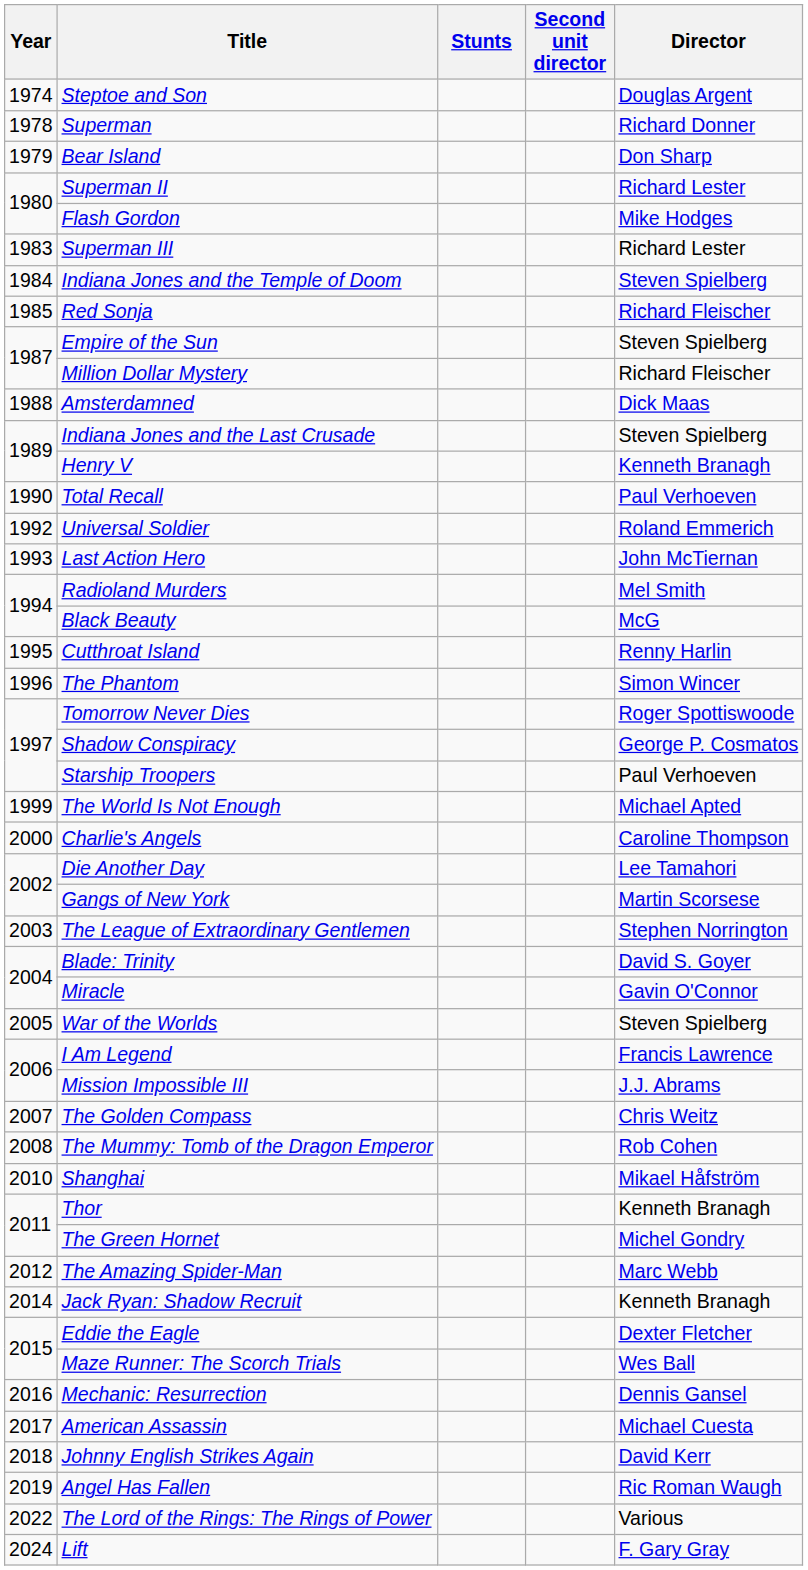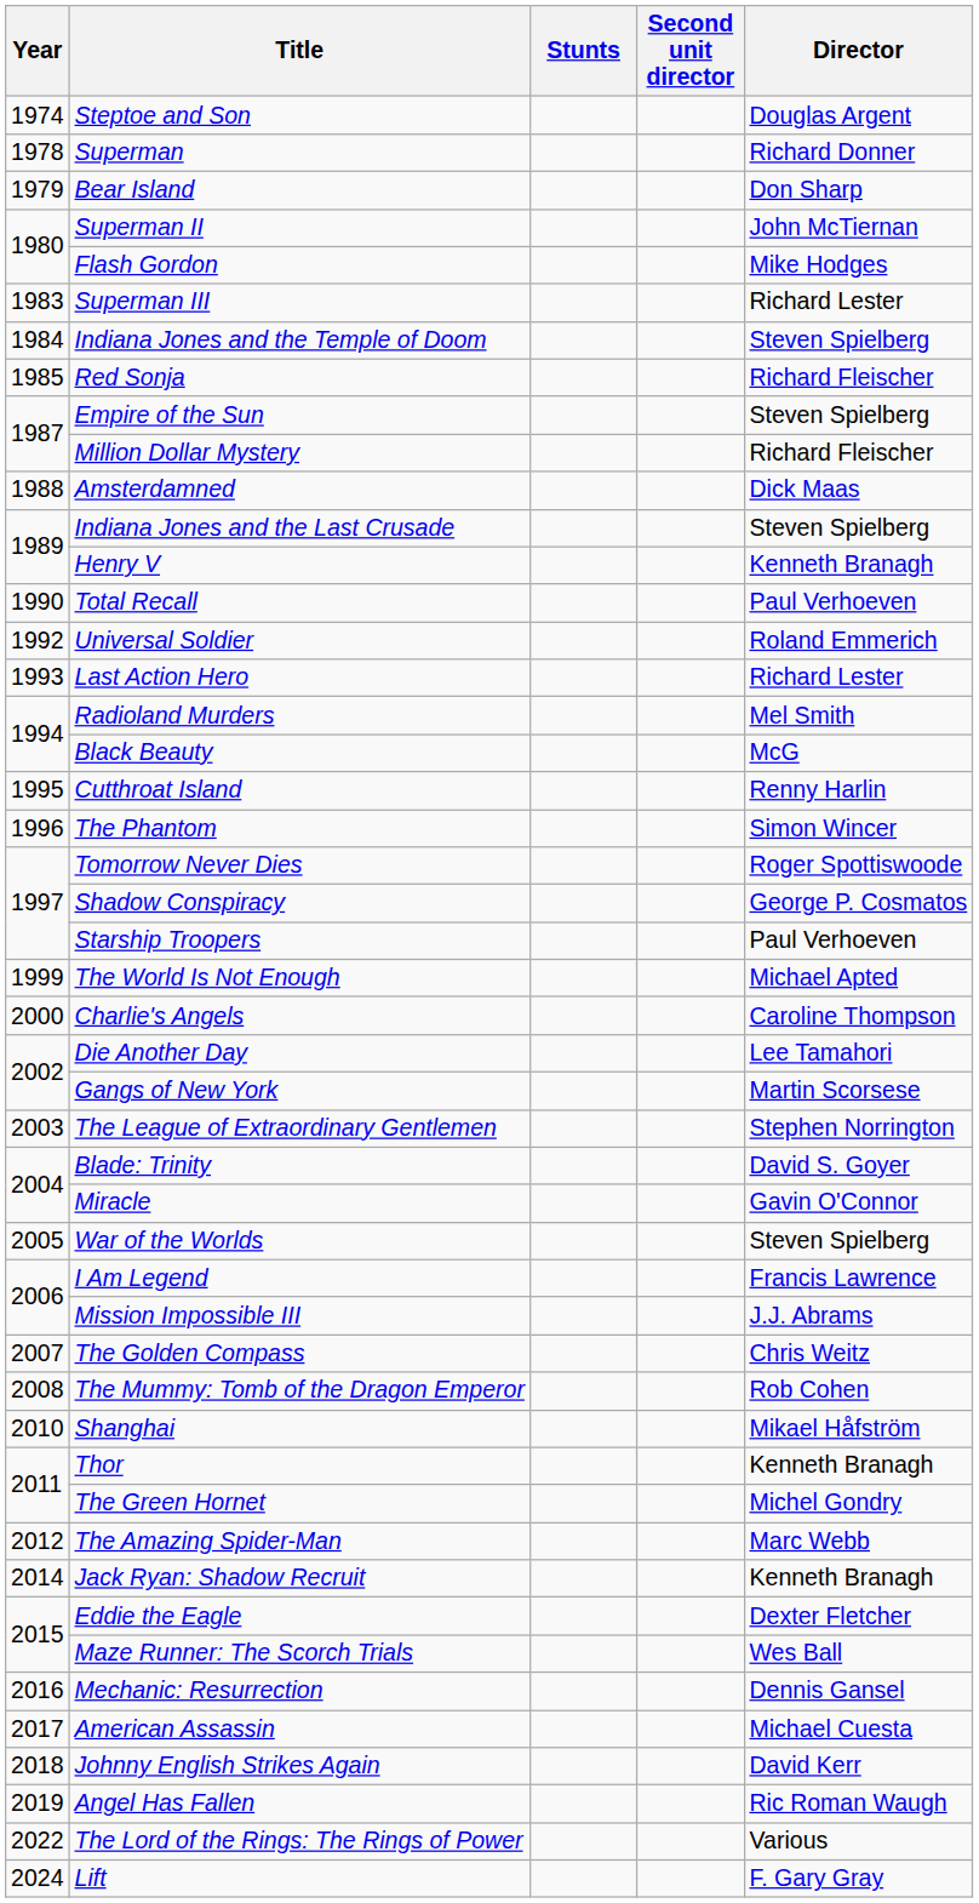Superman II | Director: Richard Lester -> John McTiernan
Last Action Hero | Director: John McTiernan -> Richard Lester
